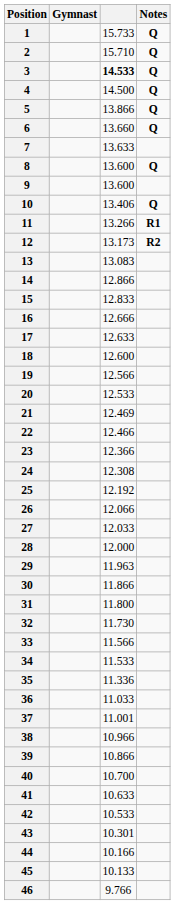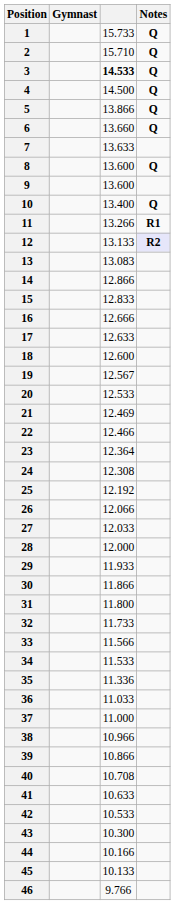10 | column 3: 13.406 -> 13.400
12 | column 3: 13.173 -> 13.133
12 | Notes: no background -> lavender background
19 | column 3: 12.566 -> 12.567
23 | column 3: 12.366 -> 12.364
29 | column 3: 11.963 -> 11.933
32 | column 3: 11.730 -> 11.733
37 | column 3: 11.001 -> 11.000
40 | column 3: 10.700 -> 10.708
43 | column 3: 10.301 -> 10.300
